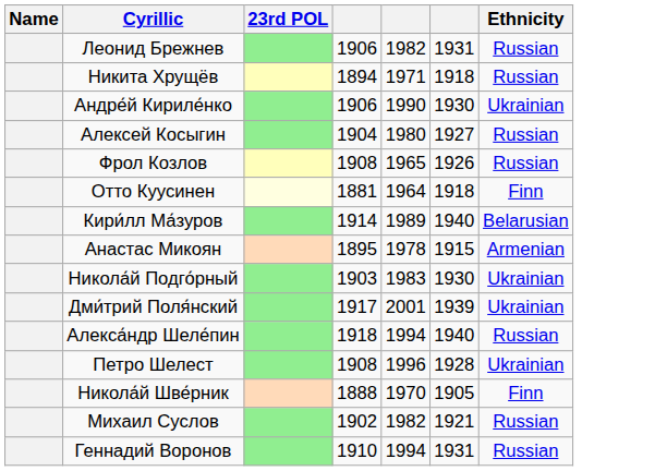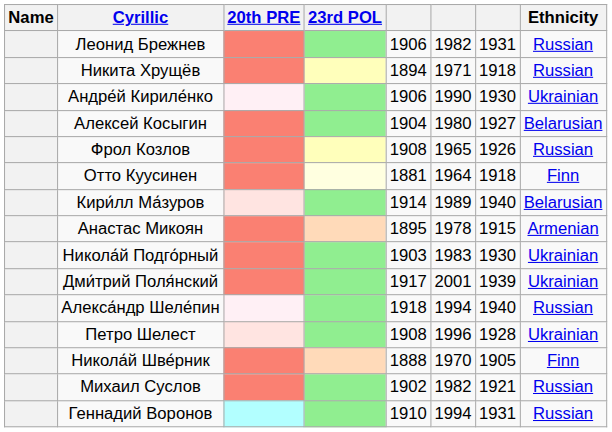+ column: 20th PRE
Алексей Косыгин | Ethnicity: Russian -> Belarusian
